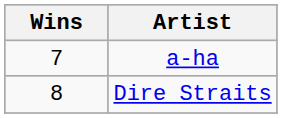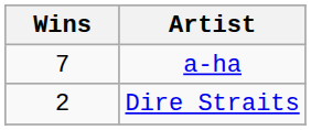Dire Straits | Wins: 8 -> 2
